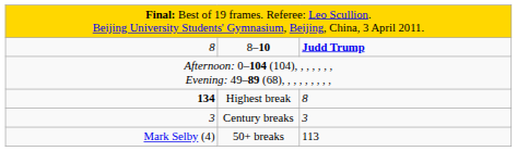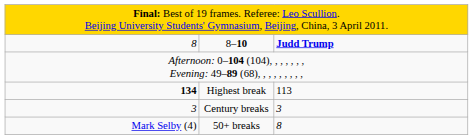Highest break | column 3: 8 -> 113
50+ breaks | column 3: 113 -> 8
